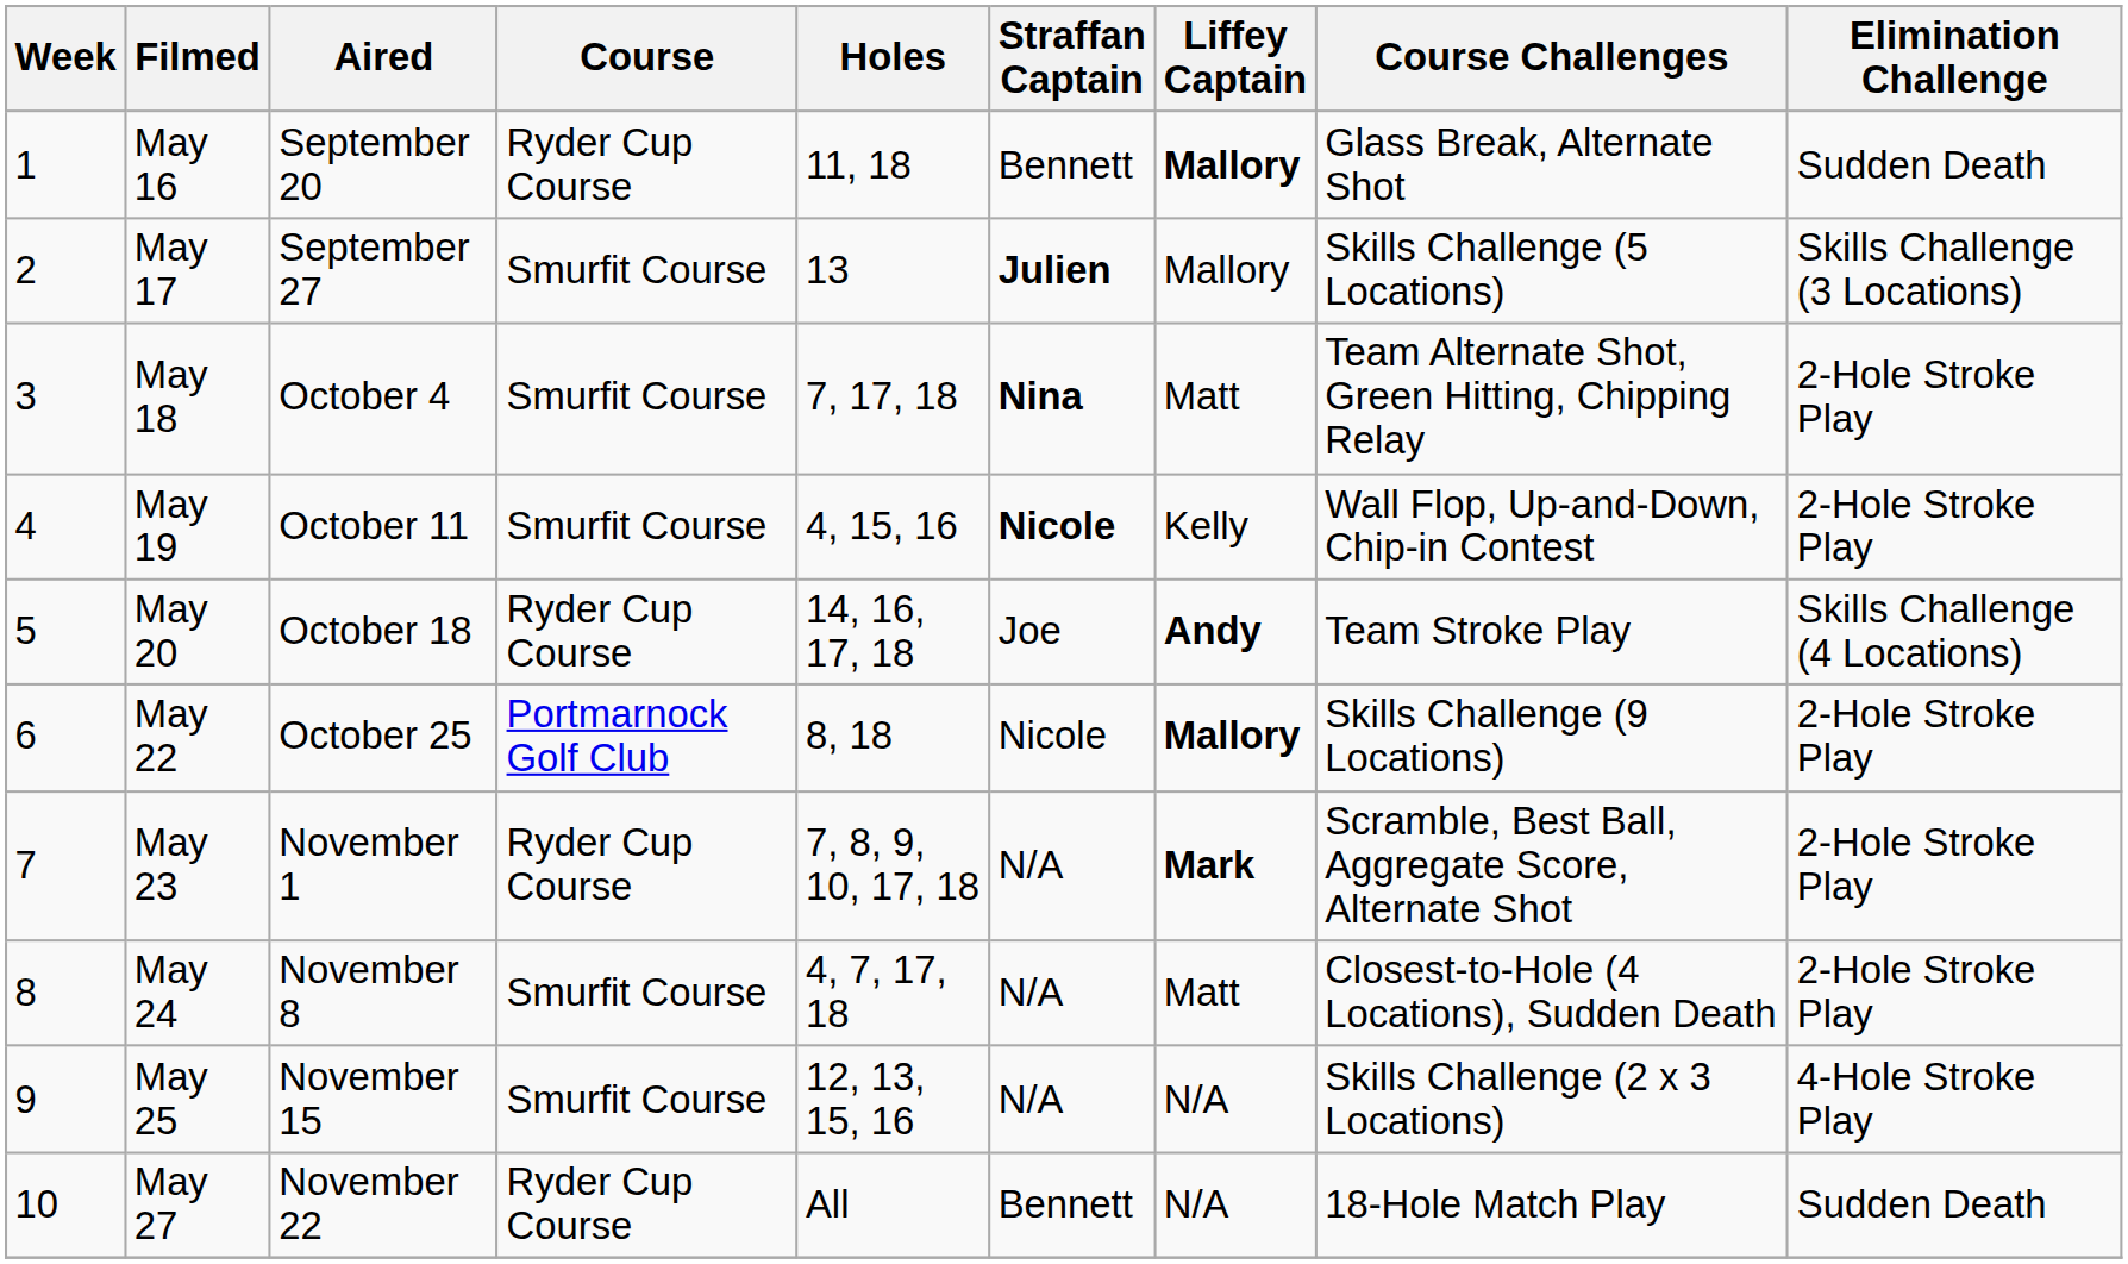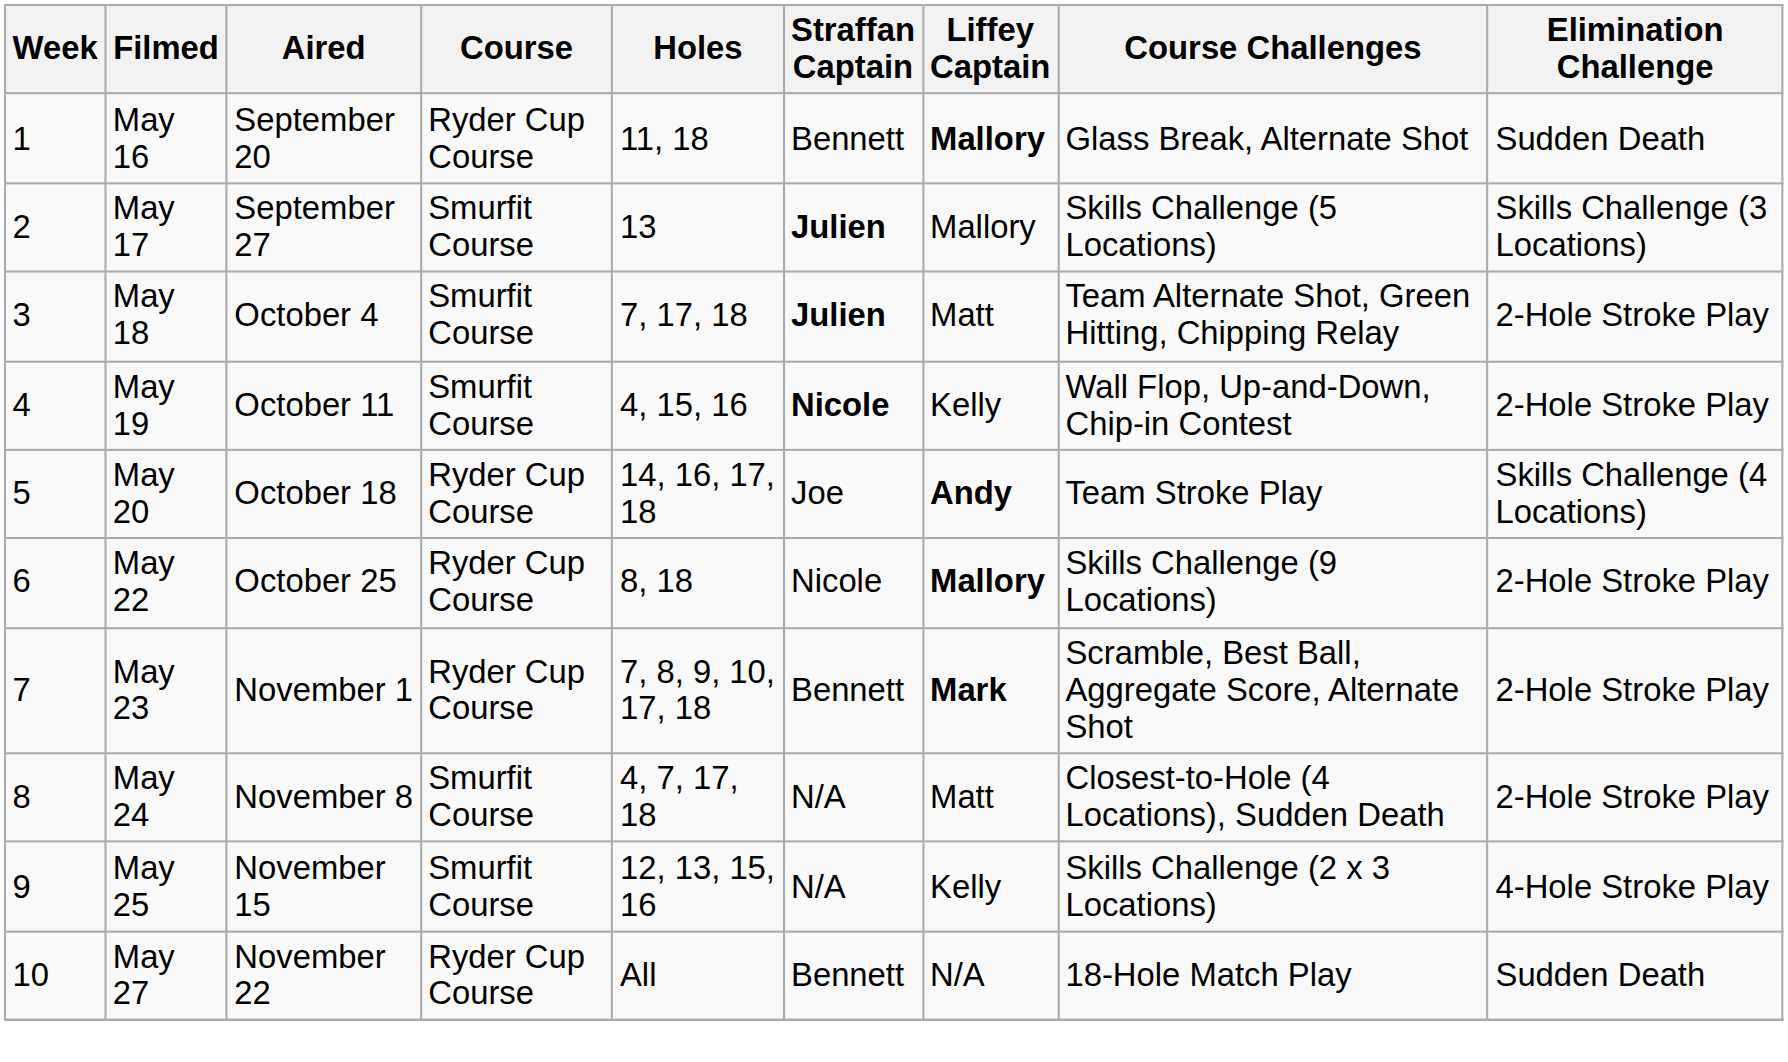May 18 | Straffan Captain: Nina -> Julien
May 22 | Course: Portmarnock Golf Club -> Ryder Cup Course
May 23 | Straffan Captain: N/A -> Bennett
May 25 | Liffey Captain: N/A -> Kelly
